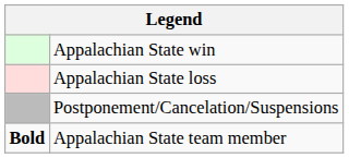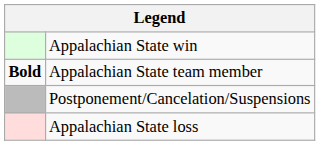rows swapped: Appalachian State loss <-> Appalachian State team member
